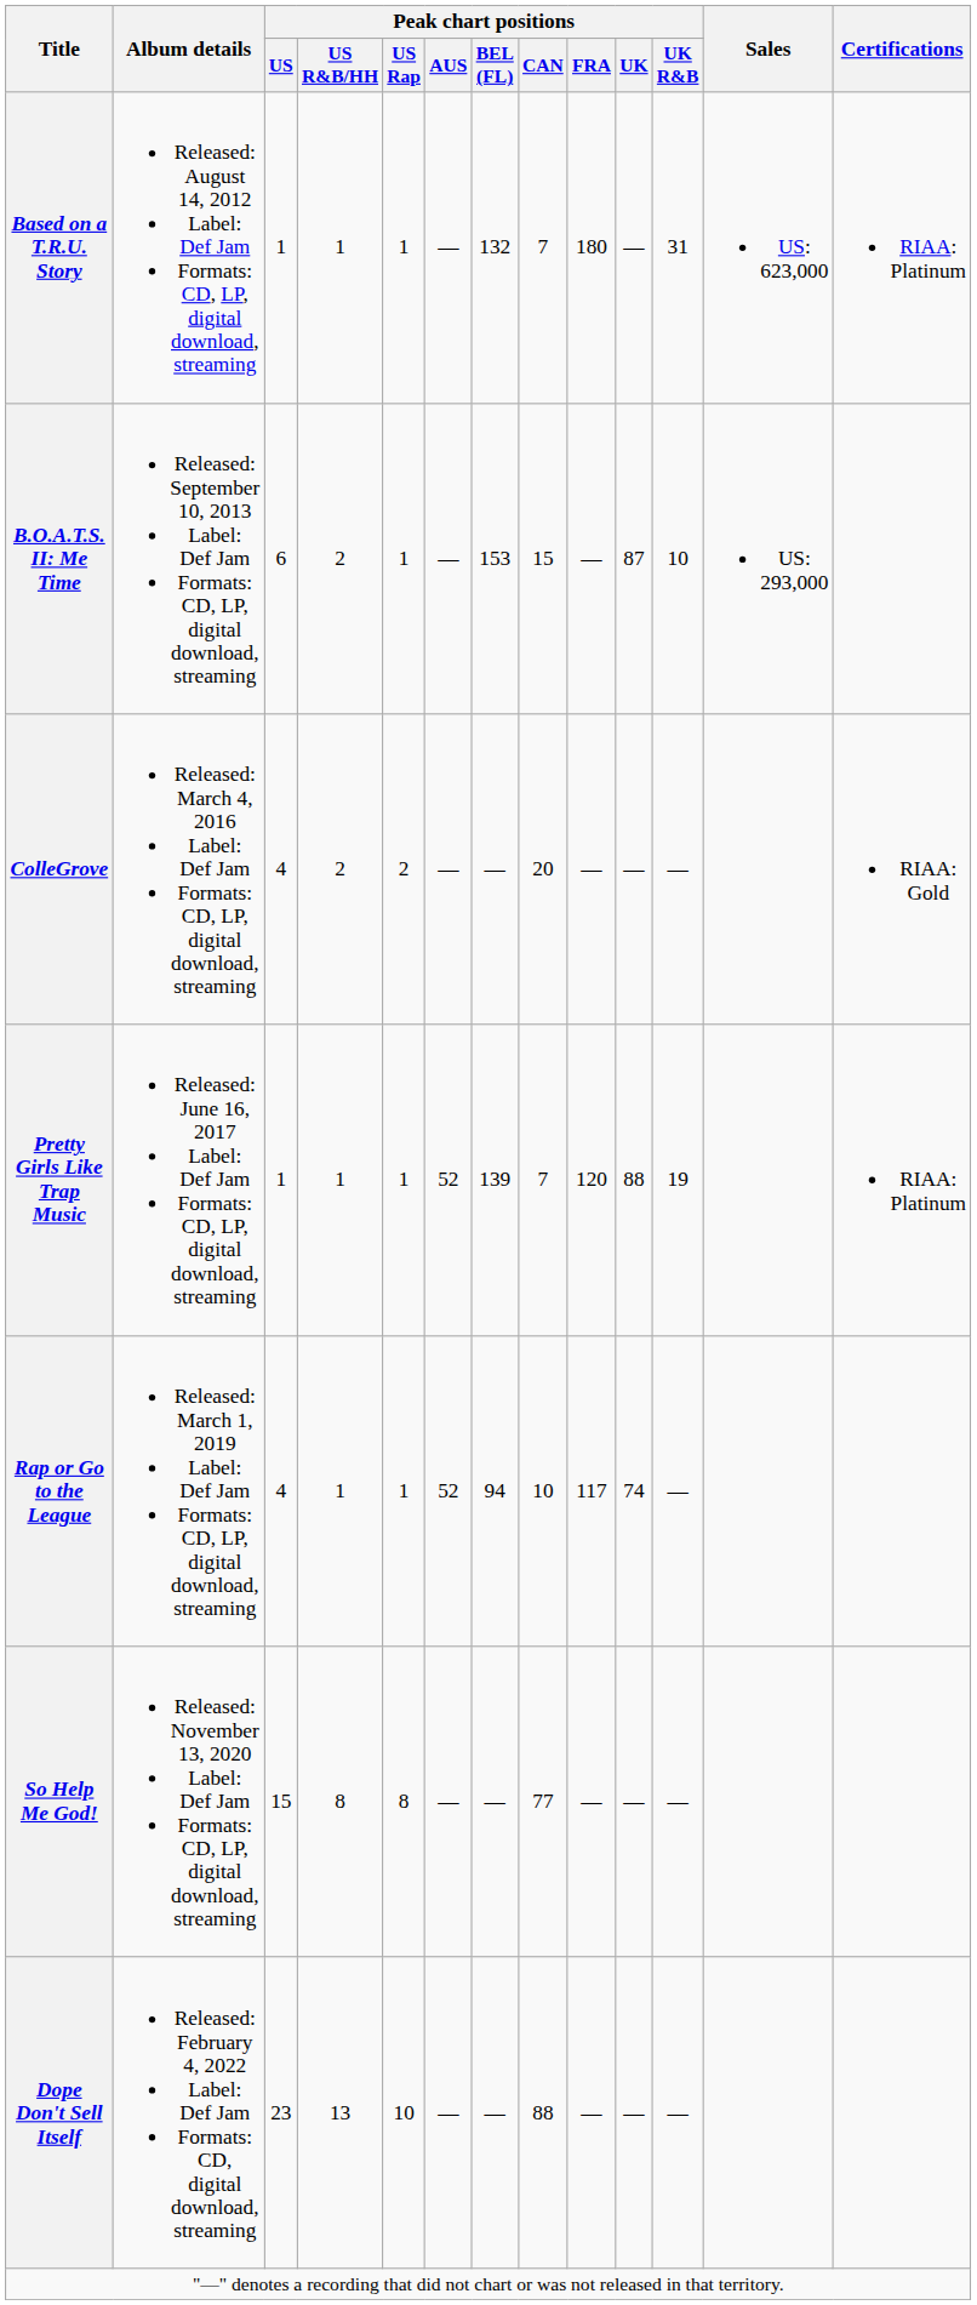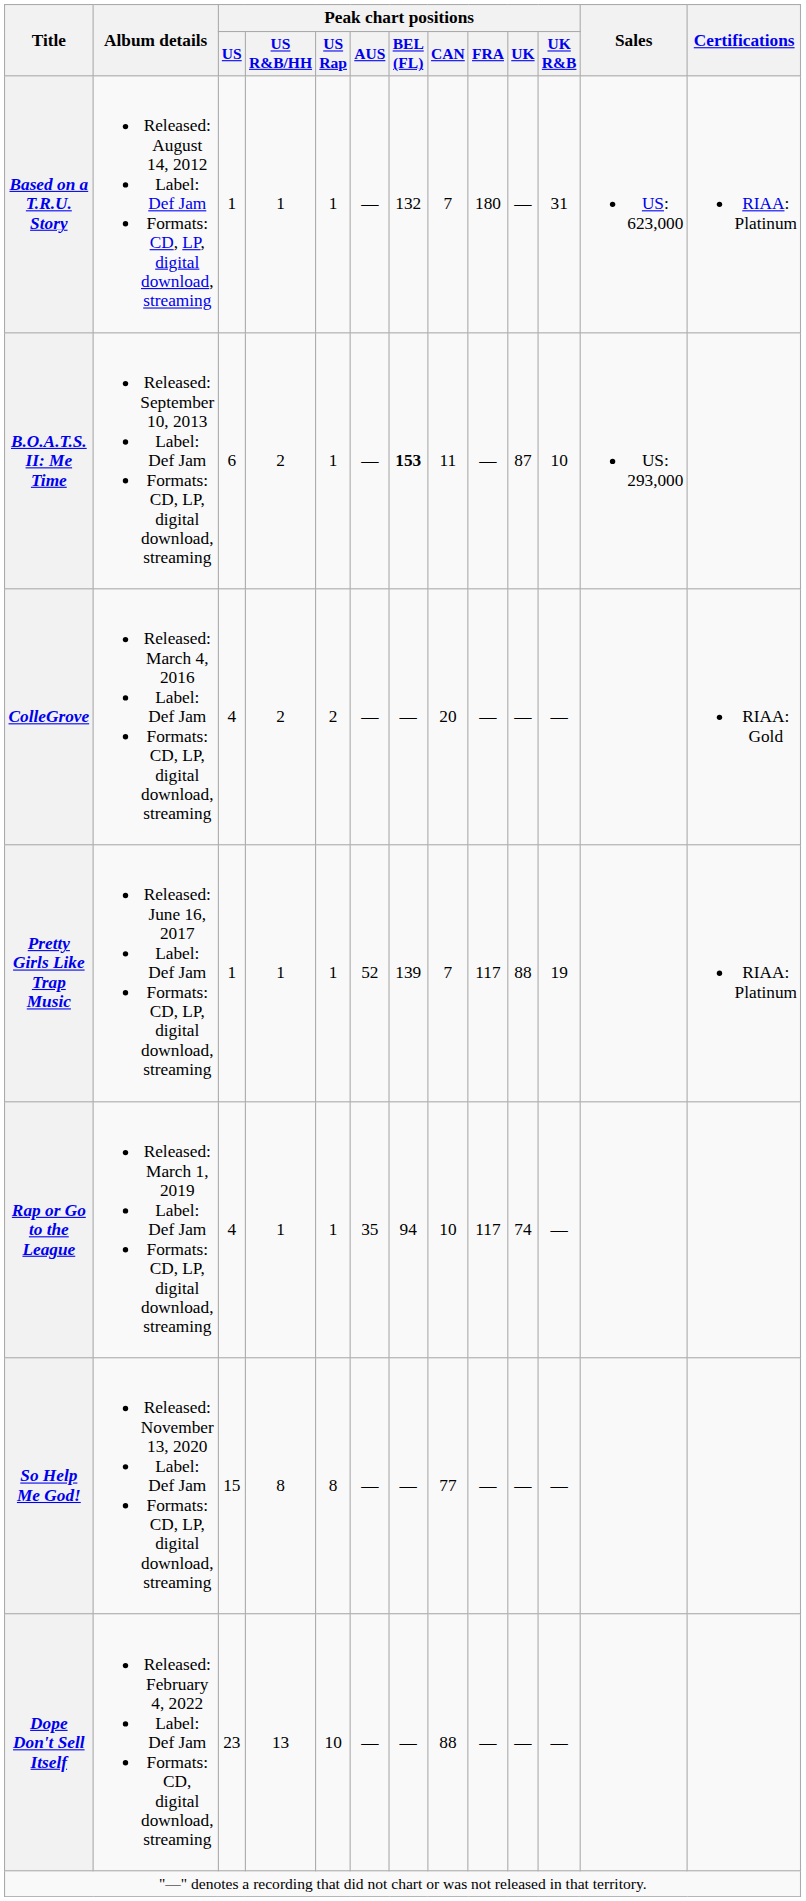B.O.A.T.S. II: Me Time | Peak chart positions / BEL (FL): normal -> bold
B.O.A.T.S. II: Me Time | Peak chart positions / CAN: 15 -> 11
Pretty Girls Like Trap Music | Peak chart positions / FRA: 120 -> 117
Rap or Go to the League | Peak chart positions / AUS: 52 -> 35
